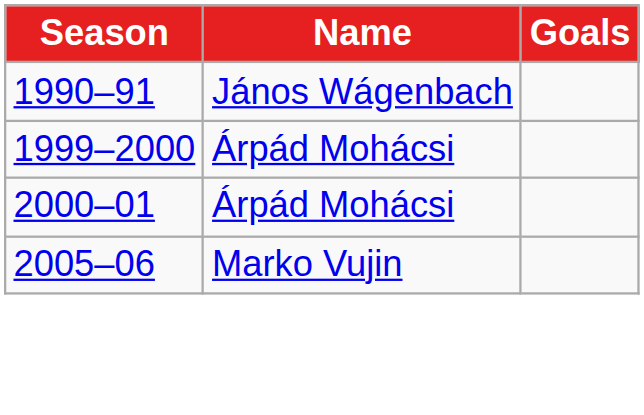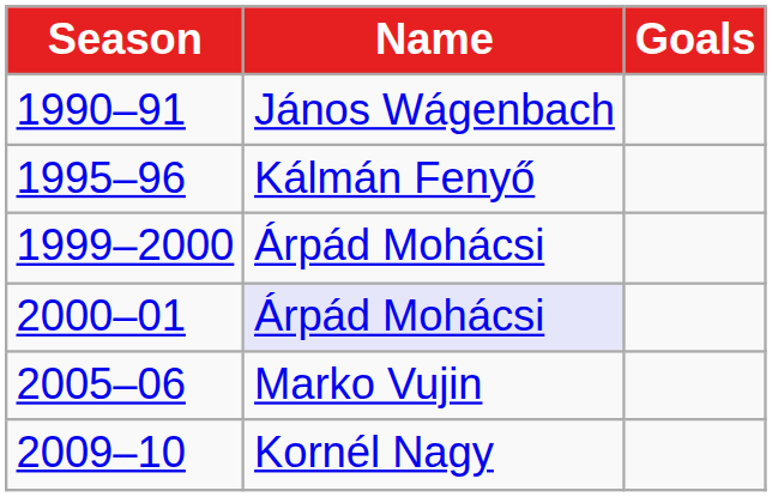+ row: 1995–96 | Kálmán Fenyő
2000–01 | Name: no background -> lavender background
+ row: 2009–10 | Kornél Nagy
